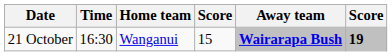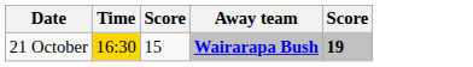- column: Home team | Wanganui
21 October | Time: no background -> gold background
